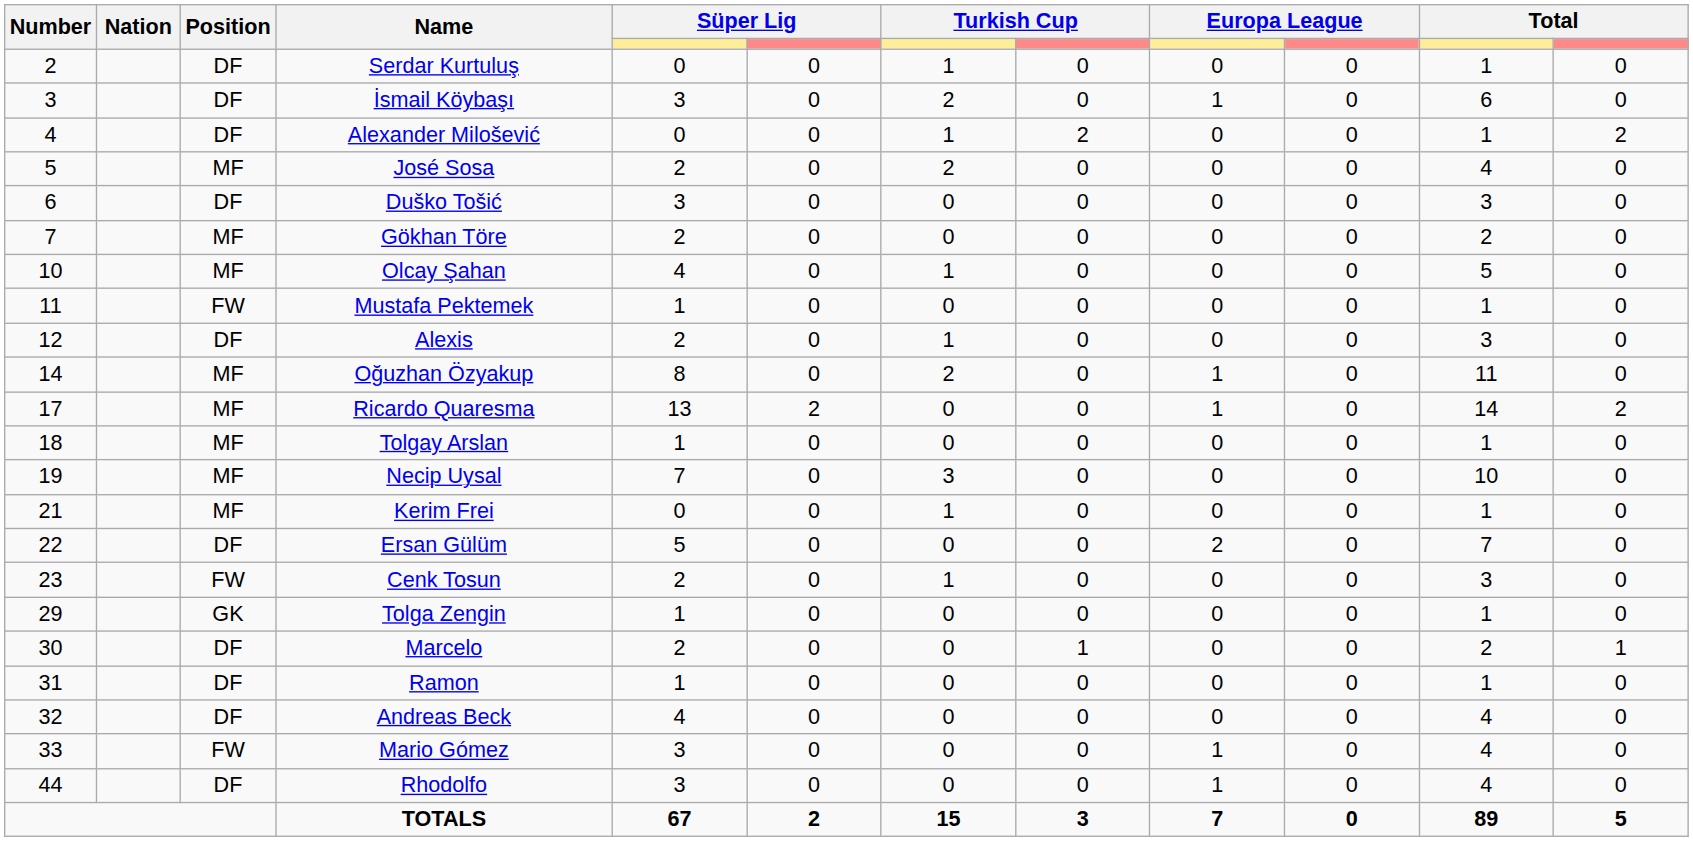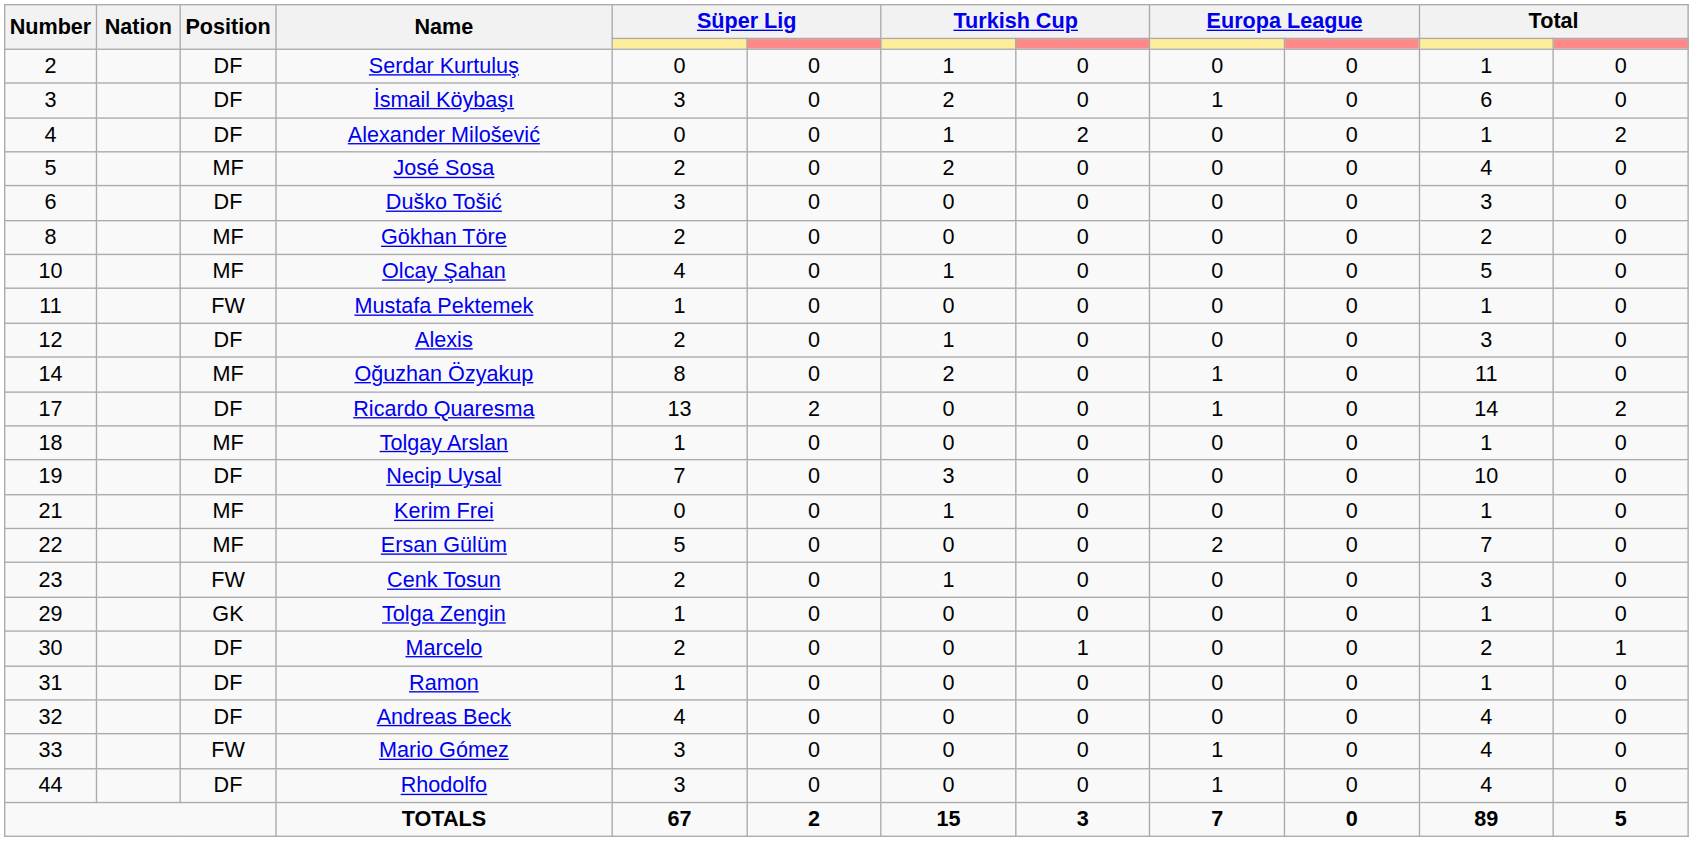Gökhan Töre | Number: 7 -> 8
Ricardo Quaresma | Position: MF -> DF
Necip Uysal | Position: MF -> DF
Ersan Gülüm | Position: DF -> MF
